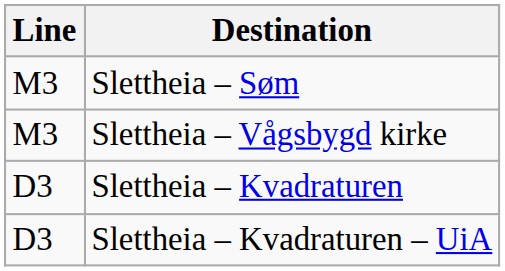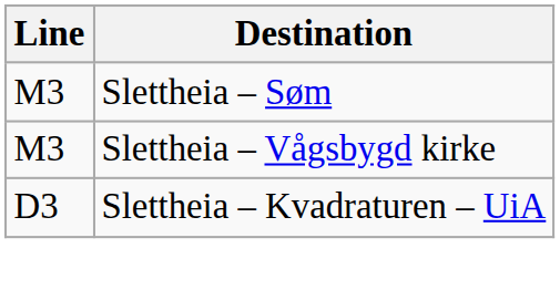- row: D3 | Slettheia – Kvadraturen
